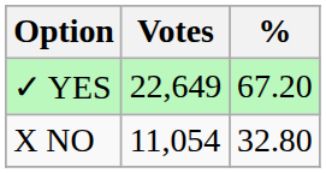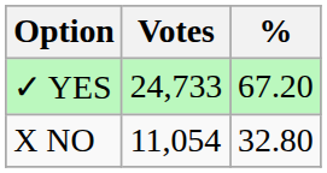✓ YES | Votes: 22,649 -> 24,733
